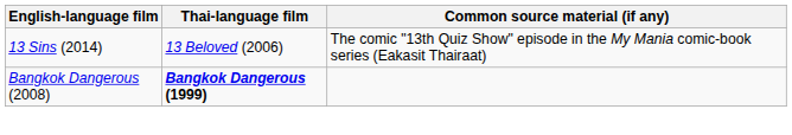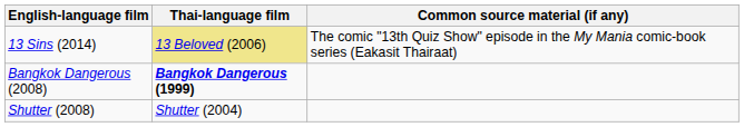13 Sins (2014) | Thai-language film: no background -> khaki background
+ row: Shutter (2008) | Shutter (2004)
